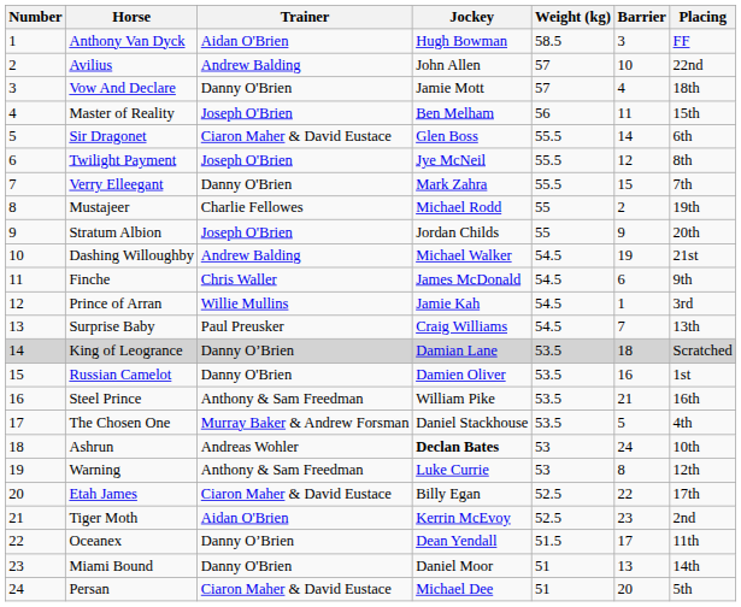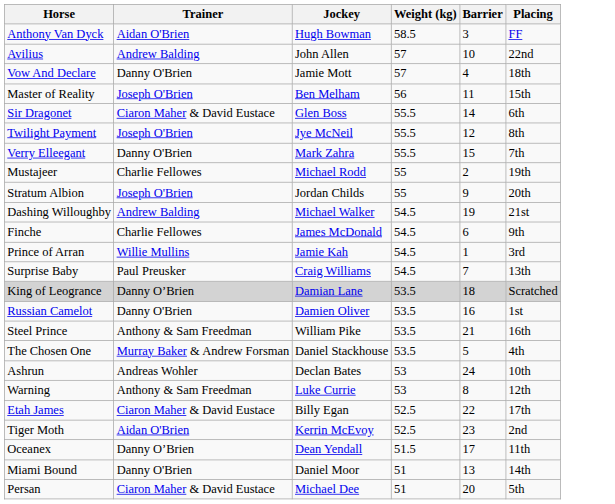- column: Number | 1 | 2 | 3 | 4 | 5 | 6 | 7 | 8 | 9 | 10 | 11 | 12 | 13 | 14 | 15 | 16 | 17 | 18 | 19 | 20 | 21 | 22 | 23 | 24
Finche | Trainer: Chris Waller -> Charlie Fellowes
Ashrun | Jockey: bold -> normal
